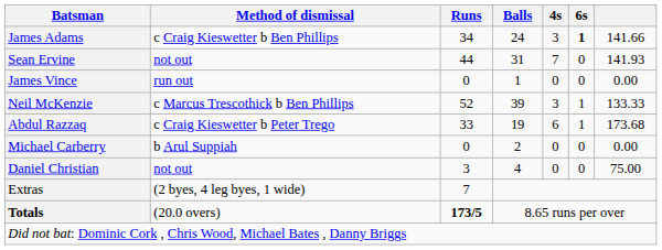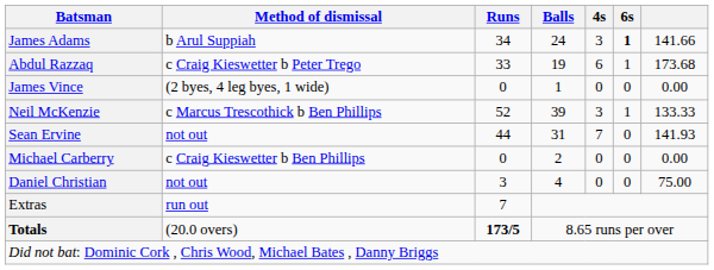James Adams | Method of dismissal: c Craig Kieswetter b Ben Phillips -> b Arul Suppiah
rows swapped: Abdul Razzaq <-> Sean Ervine
James Vince | Method of dismissal: run out -> (2 byes, 4 leg byes, 1 wide)
Michael Carberry | Method of dismissal: b Arul Suppiah -> c Craig Kieswetter b Ben Phillips
Extras | Method of dismissal: (2 byes, 4 leg byes, 1 wide) -> run out
